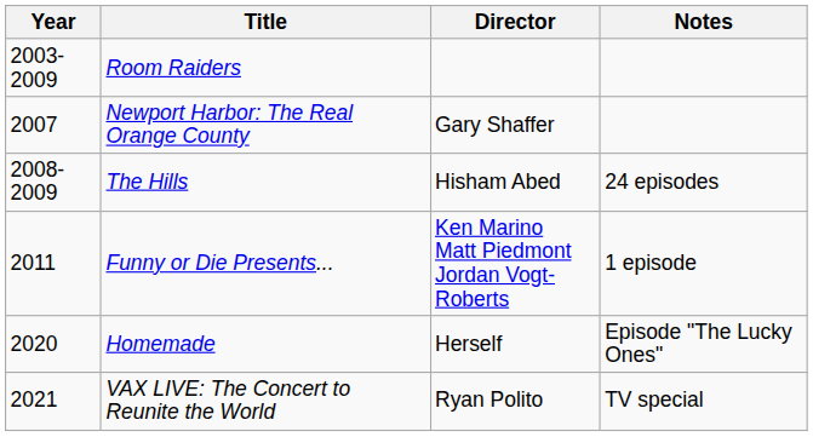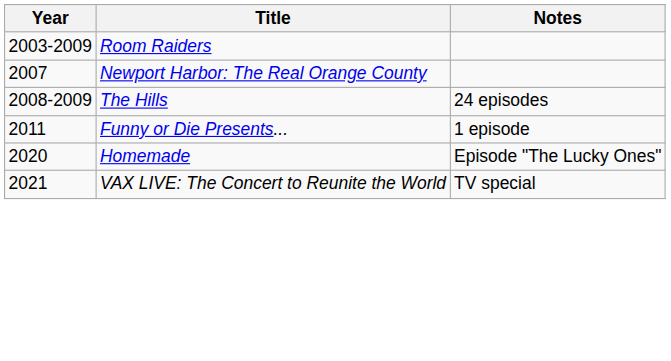- column: Director | Gary Shaffer | Hisham Abed | Ken Marino Matt Piedmont Jordan Vogt-Roberts | Herself | Ryan Polito
